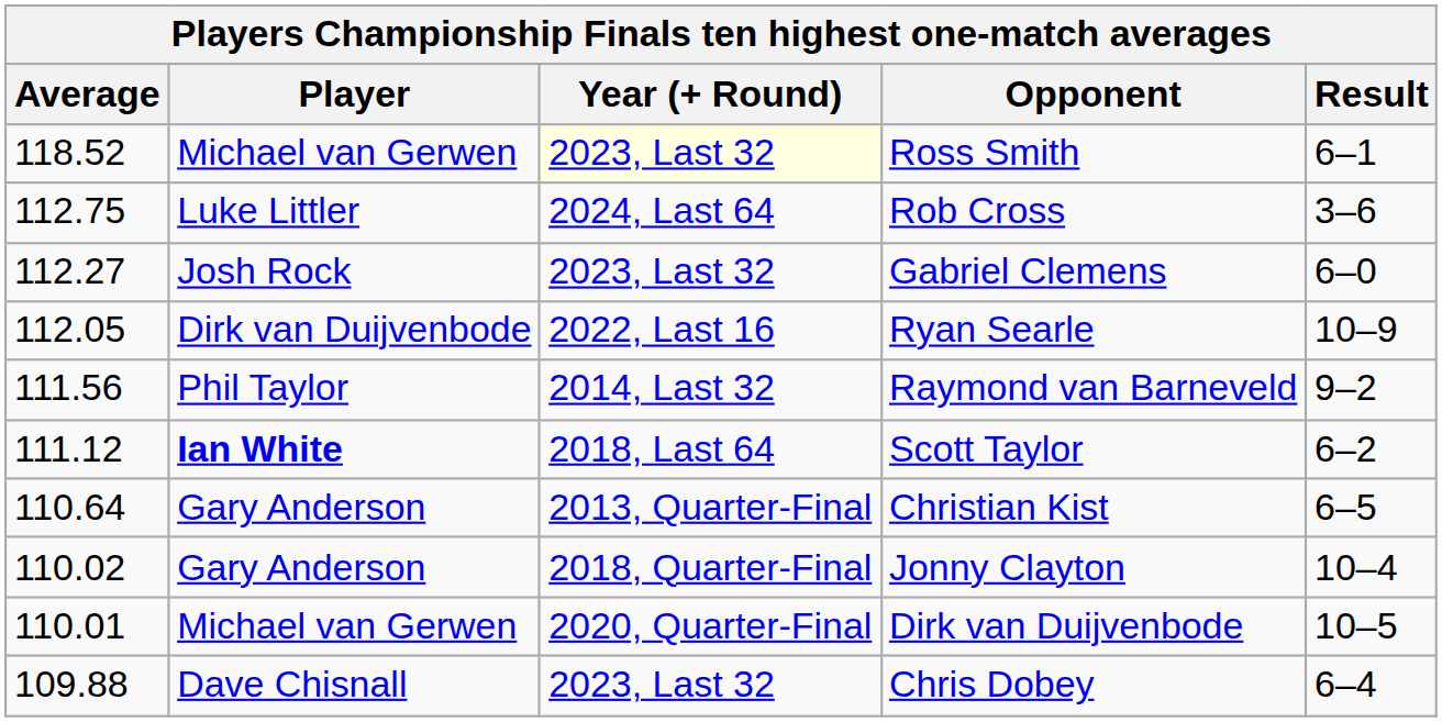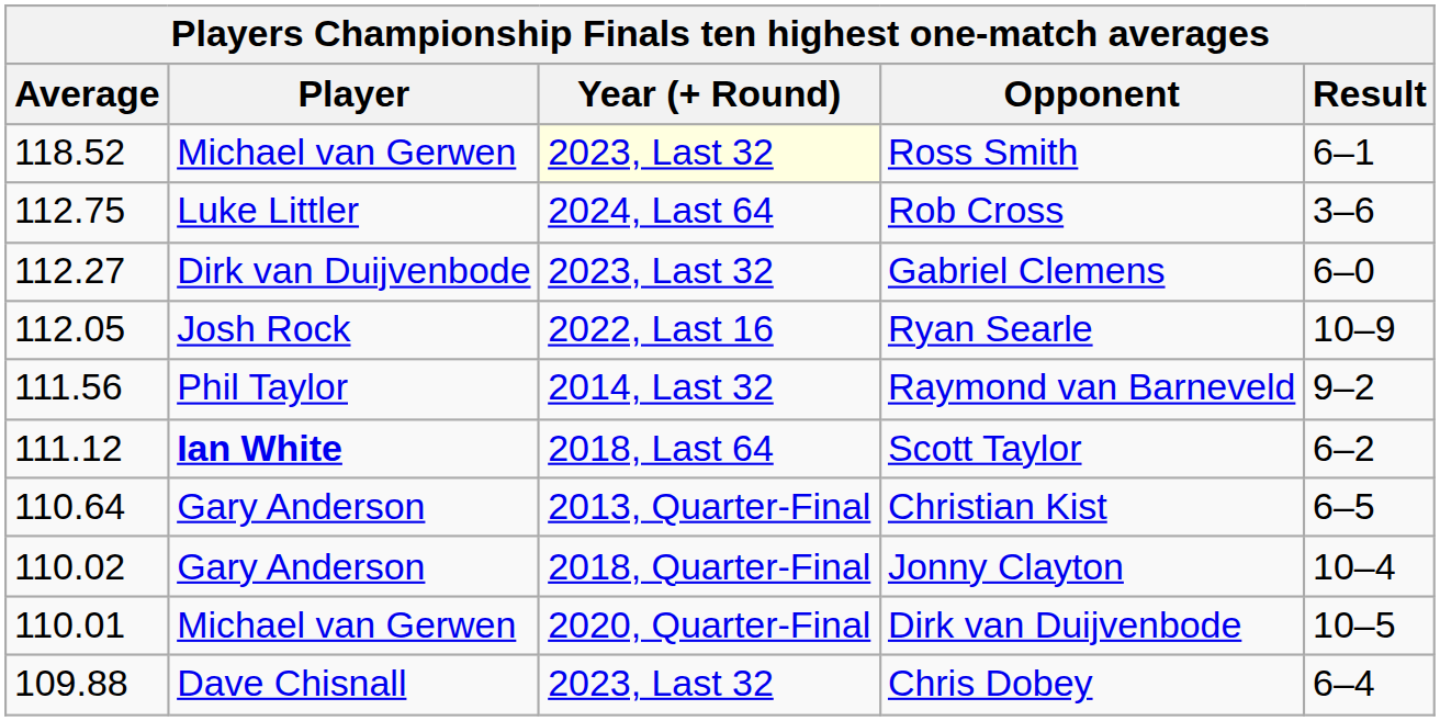Gabriel Clemens | Player: Josh Rock -> Dirk van Duijvenbode
Ryan Searle | Player: Dirk van Duijvenbode -> Josh Rock
